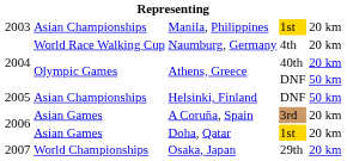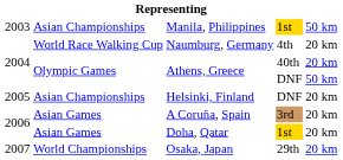Manila, Philippines | column 5: 20 km -> 50 km
Helsinki, Finland | column 5: 50 km -> 20 km
